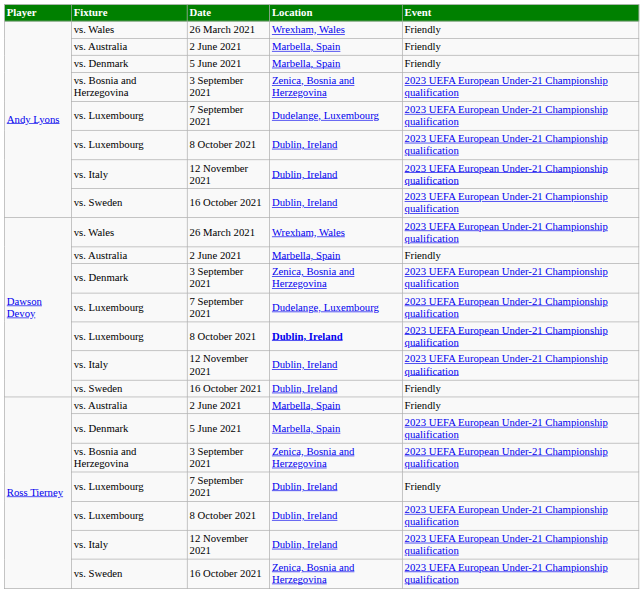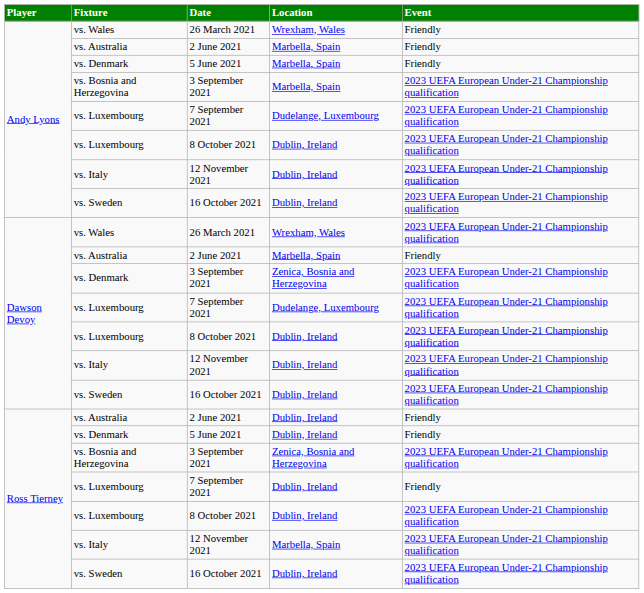Andy Lyons / 3 September 2021 | Location: Zenica, Bosnia and Herzegovina -> Marbella, Spain
Dawson Devoy / 8 October 2021 | Location: bold -> normal
Dawson Devoy / 16 October 2021 | Event: Friendly -> 2023 UEFA European Under-21 Championship qualification
Ross Tierney / 2 June 2021 | Location: Marbella, Spain -> Dublin, Ireland
Ross Tierney / 5 June 2021 | Location: Marbella, Spain -> Dublin, Ireland
Ross Tierney / 5 June 2021 | Event: 2023 UEFA European Under-21 Championship qualification -> Friendly
Ross Tierney / 12 November 2021 | Location: Dublin, Ireland -> Marbella, Spain
Ross Tierney / 16 October 2021 | Location: Zenica, Bosnia and Herzegovina -> Dublin, Ireland
